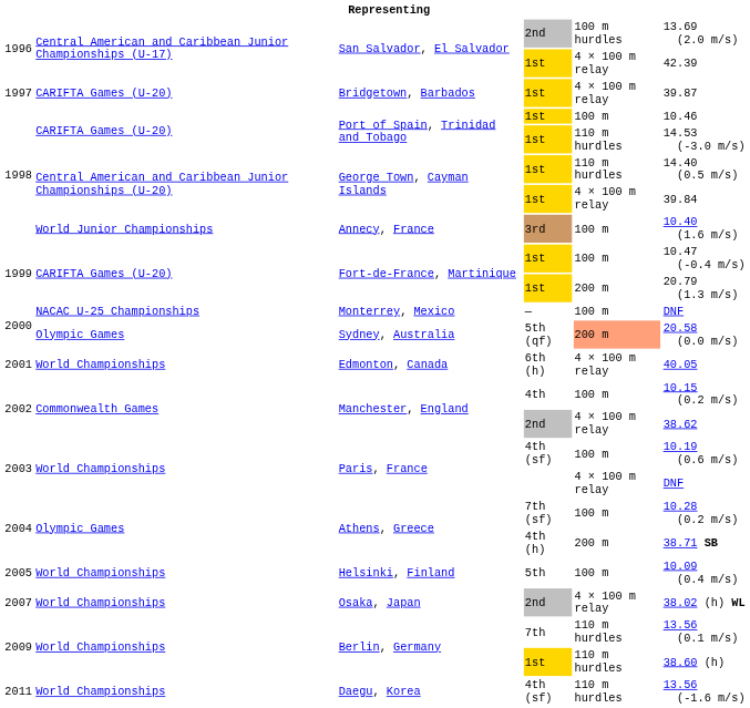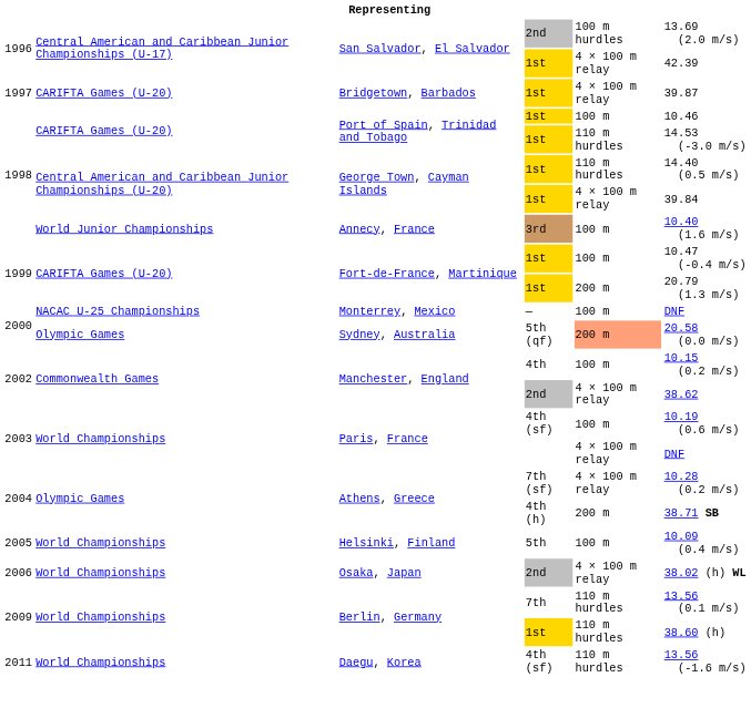- row: 2001 | World Championships | Edmonton, Canada | 6th (h) | 4 × 100 m relay | 40.05
Athens, Greece / 7th (sf) | column 5: 100 m -> 4 × 100 m relay
Osaka, Japan | column 1: 2007 -> 2006
